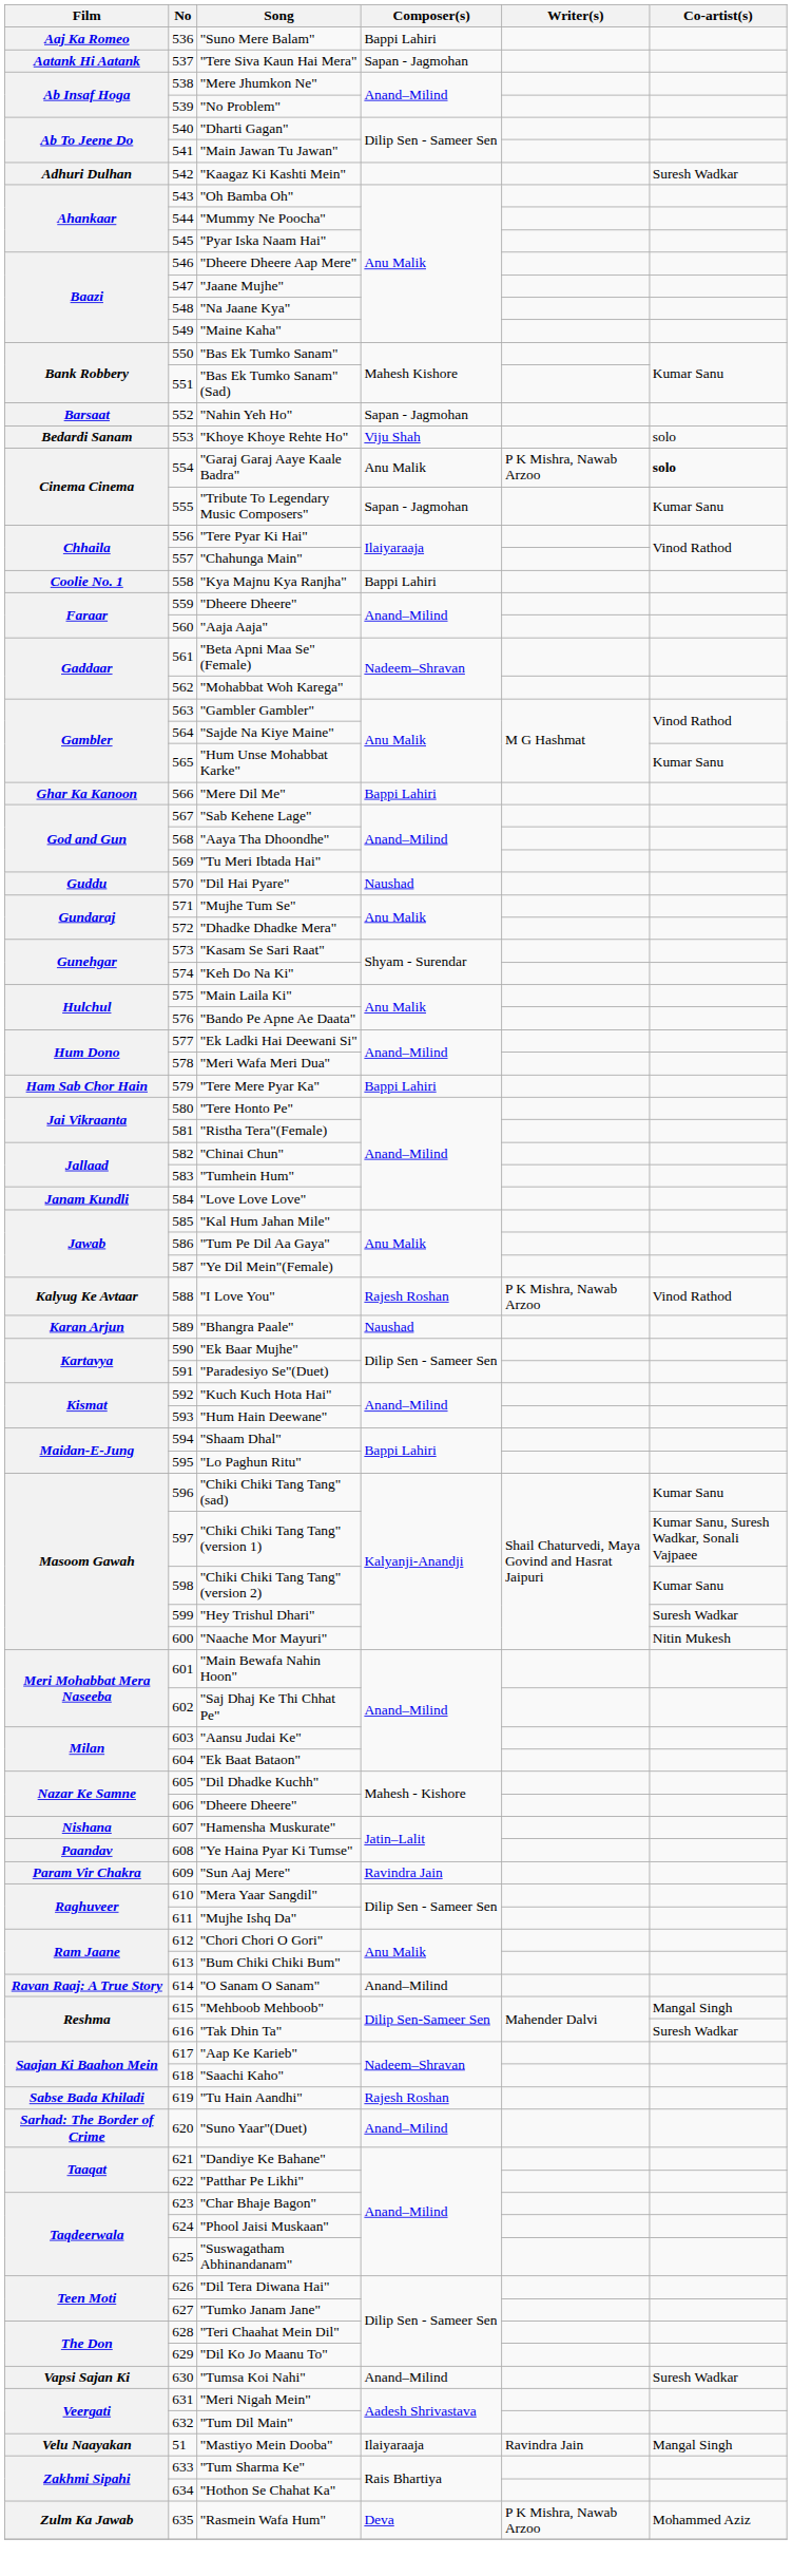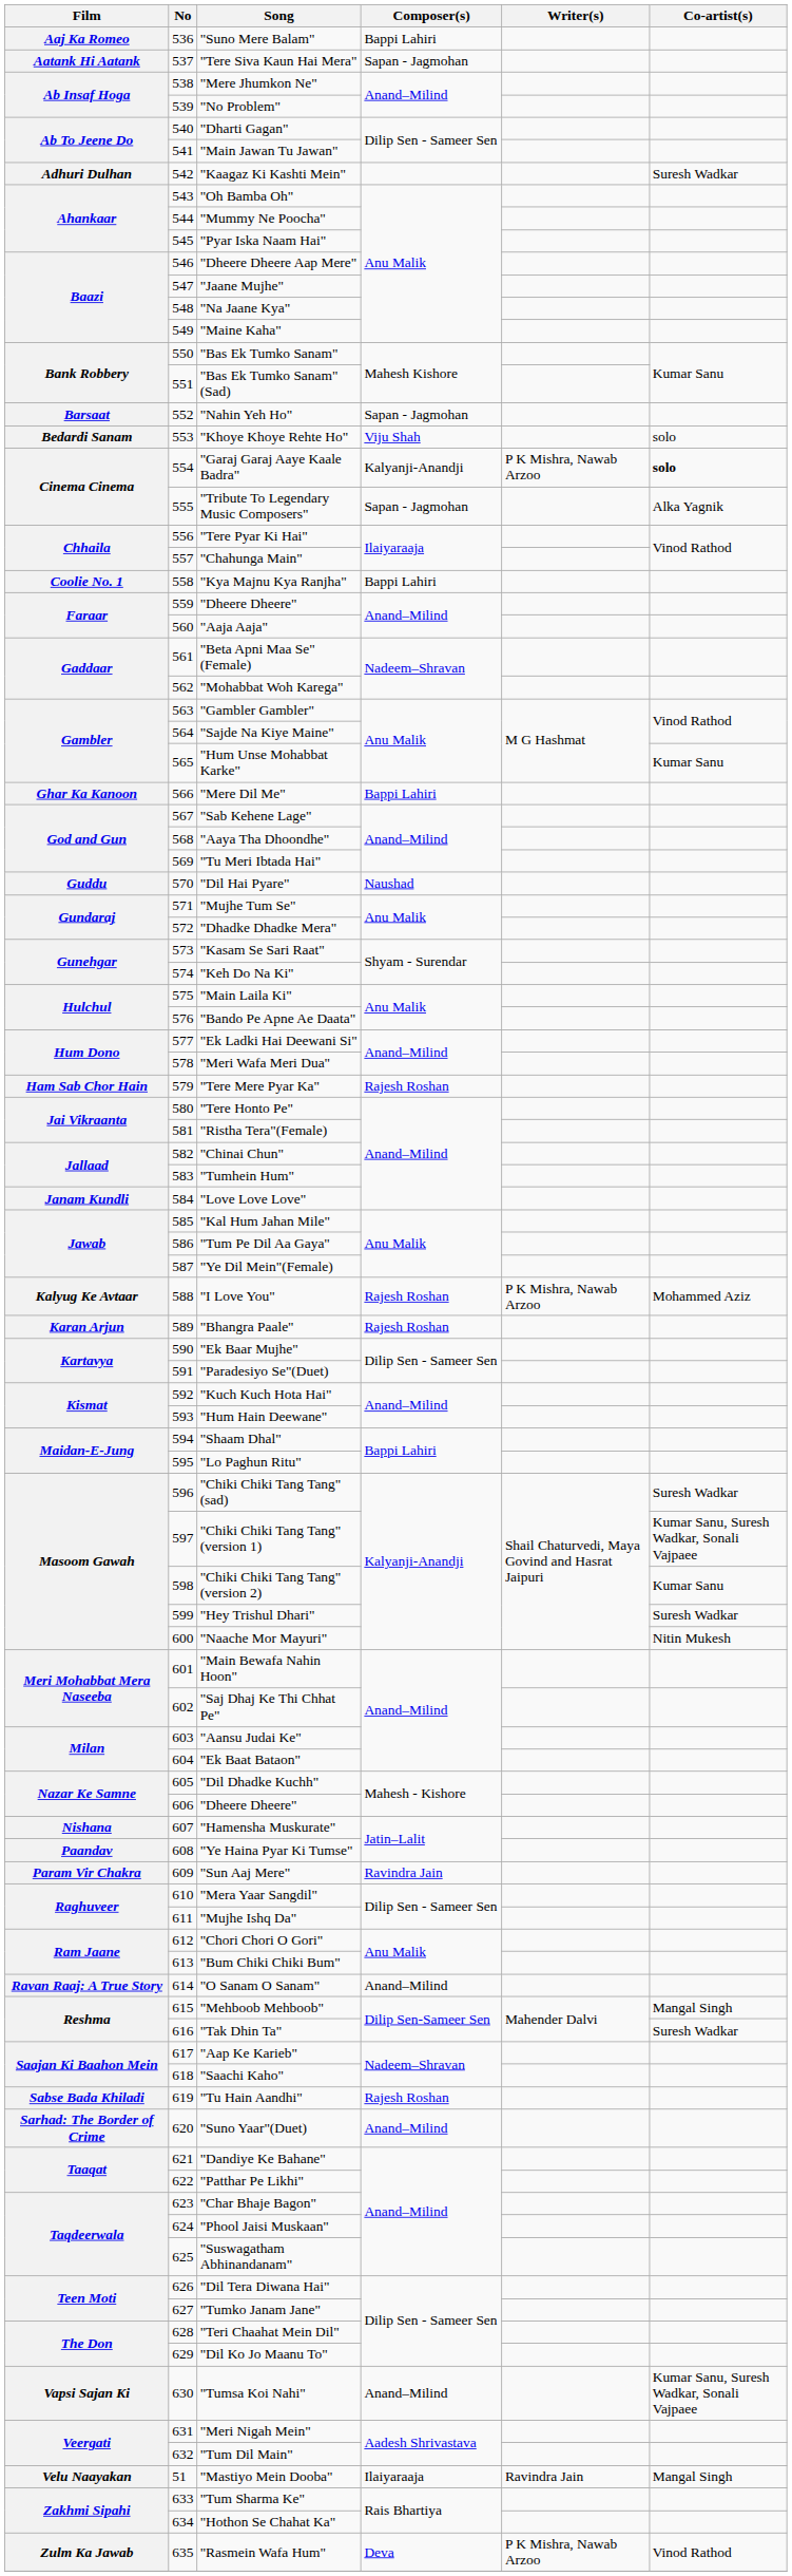"Garaj Garaj Aaye Kaale Badra" | Composer(s): Anu Malik -> Kalyanji-Anandji
"Tribute To Legendary Music Composers" | Co-artist(s): Kumar Sanu -> Alka Yagnik
"Tere Mere Pyar Ka" | Composer(s): Bappi Lahiri -> Rajesh Roshan
"I Love You" | Co-artist(s): Vinod Rathod -> Mohammed Aziz
"Bhangra Paale" | Composer(s): Naushad -> Rajesh Roshan
"Chiki Chiki Tang Tang" (sad) | Co-artist(s): Kumar Sanu -> Suresh Wadkar
"Tumsa Koi Nahi" | Co-artist(s): Suresh Wadkar -> Kumar Sanu, Suresh Wadkar, Sonali Vajpaee
"Rasmein Wafa Hum" | Co-artist(s): Mohammed Aziz -> Vinod Rathod
